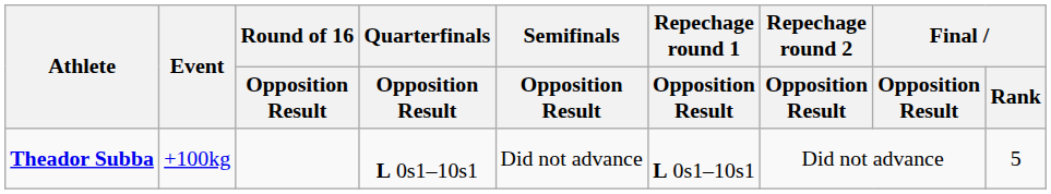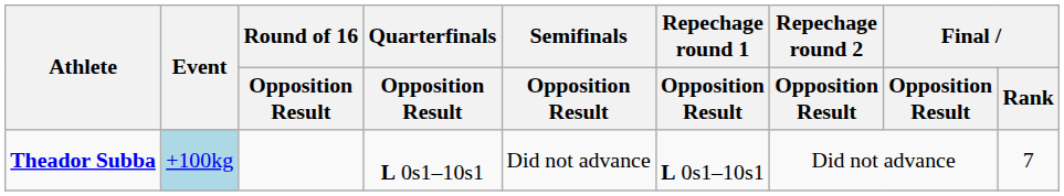Theador Subba | Event: no background -> lightblue background
Theador Subba | Final / Rank: 5 -> 7
